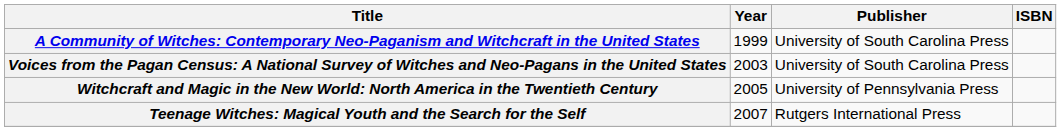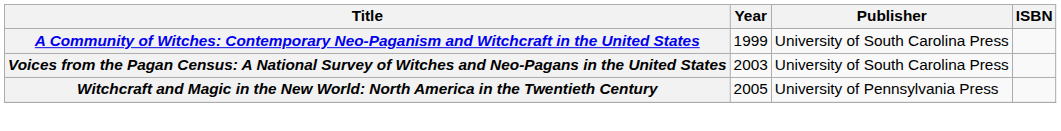- row: Teenage Witches: Magical Youth and the Search for the Self | 2007 | Rutgers International Press
